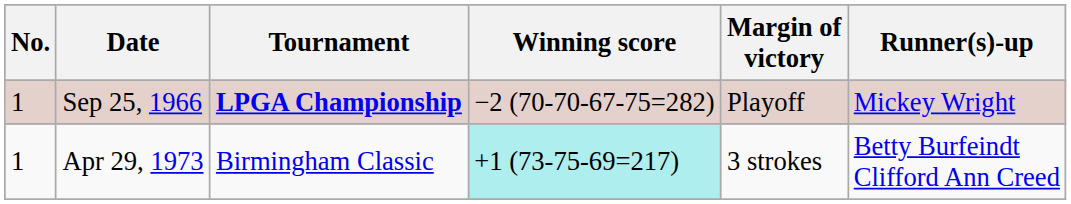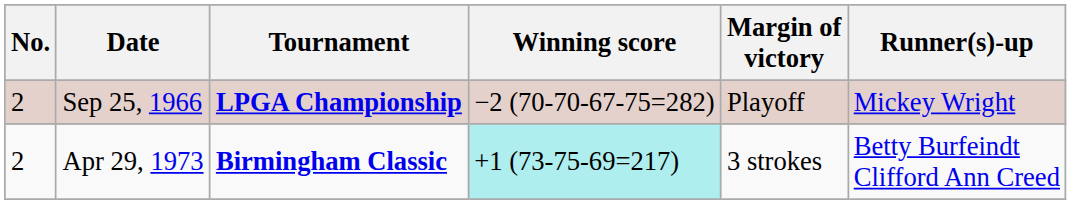Sep 25, 1966 | No.: 1 -> 2
Apr 29, 1973 | No.: 1 -> 2
Apr 29, 1973 | Tournament: normal -> bold
